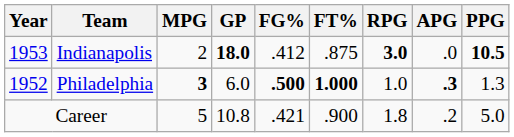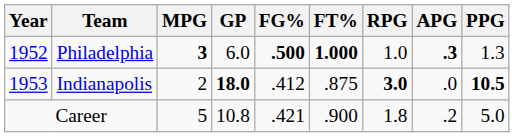rows swapped: Philadelphia <-> Indianapolis
